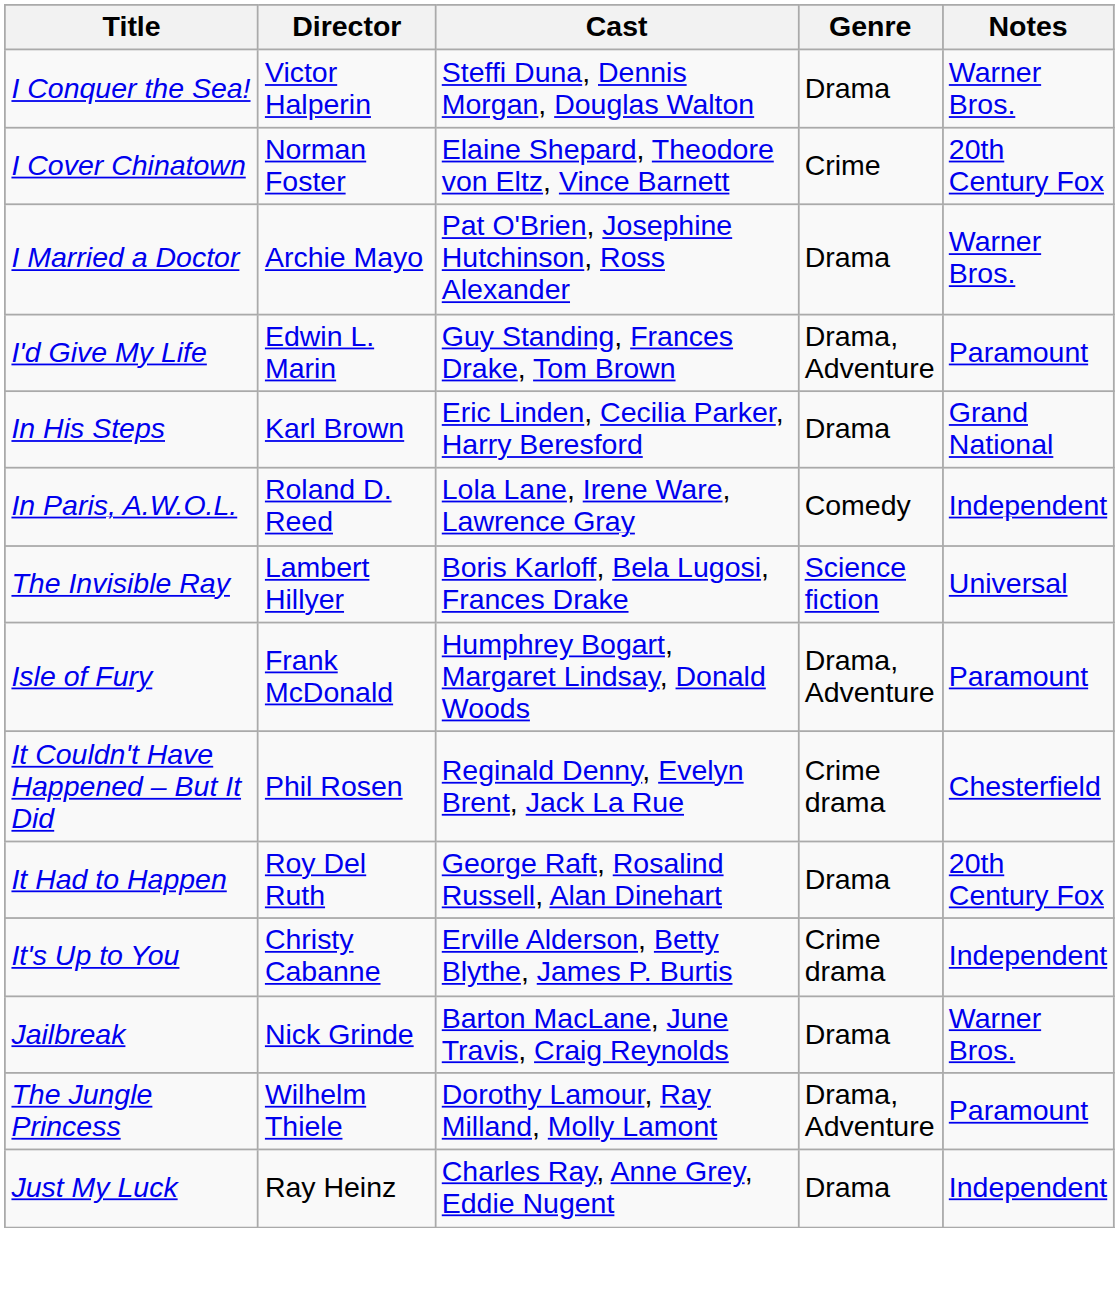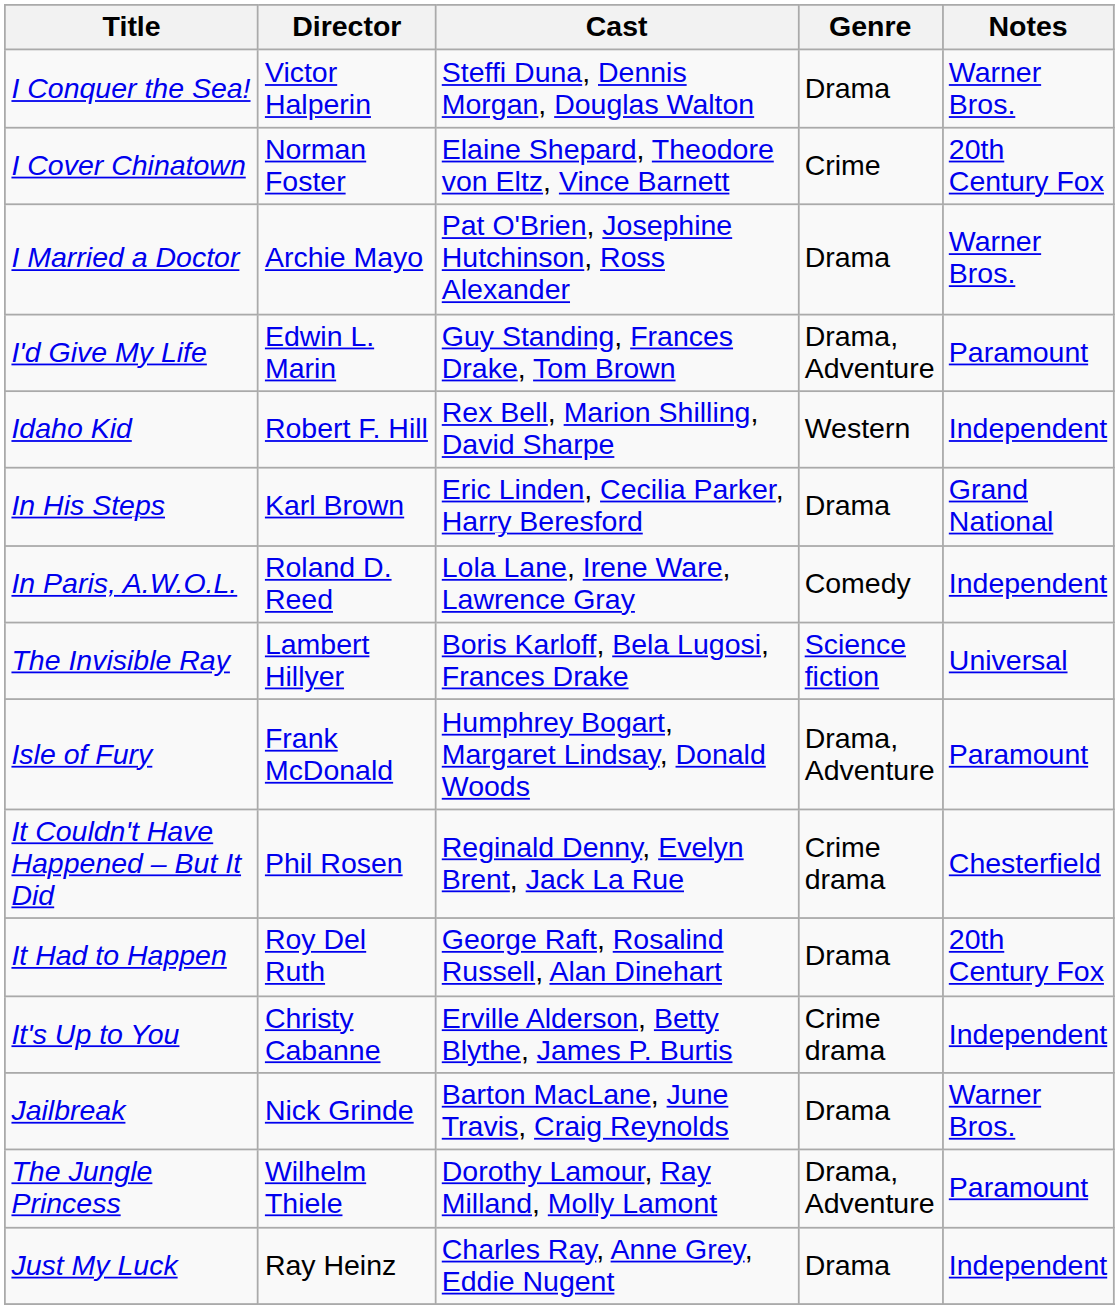+ row: Idaho Kid | Robert F. Hill | Rex Bell, Marion Shilling, David Sharpe | Western | Independent
